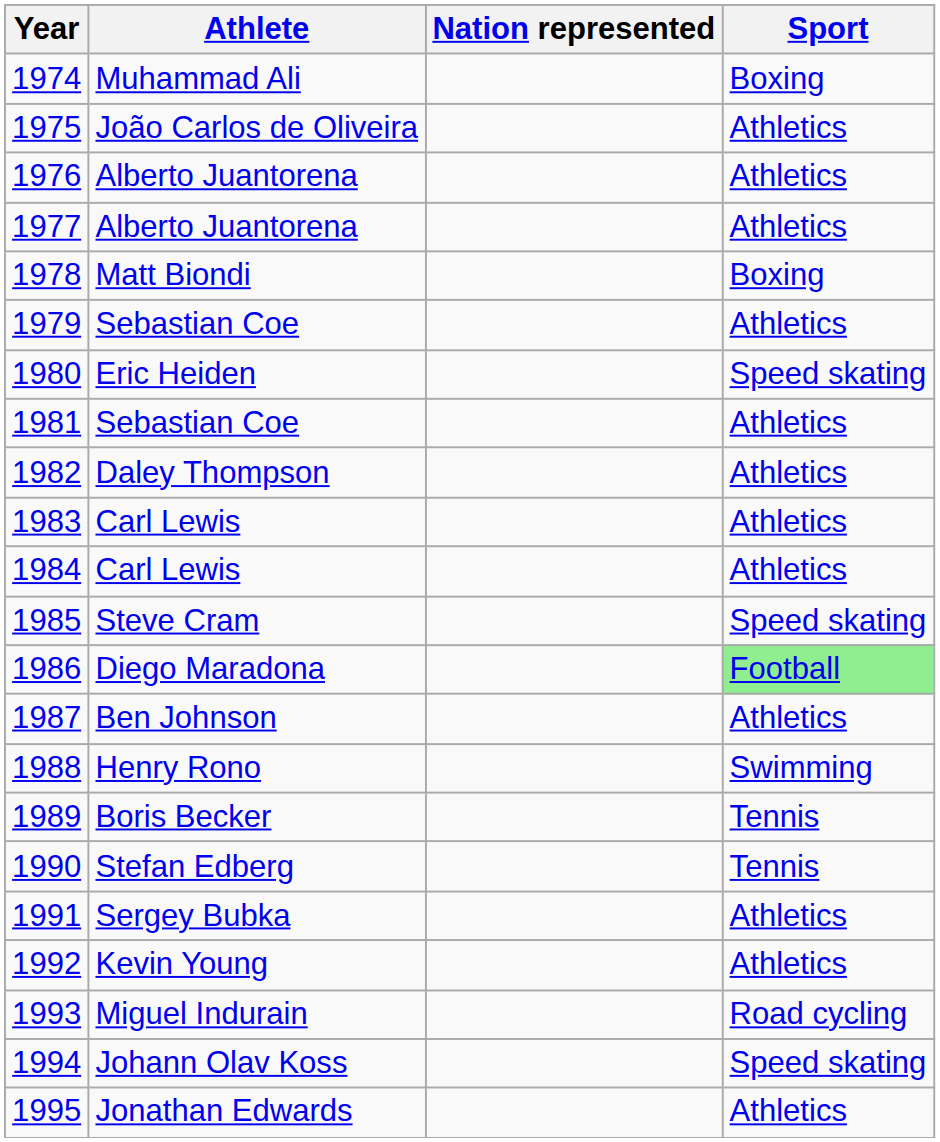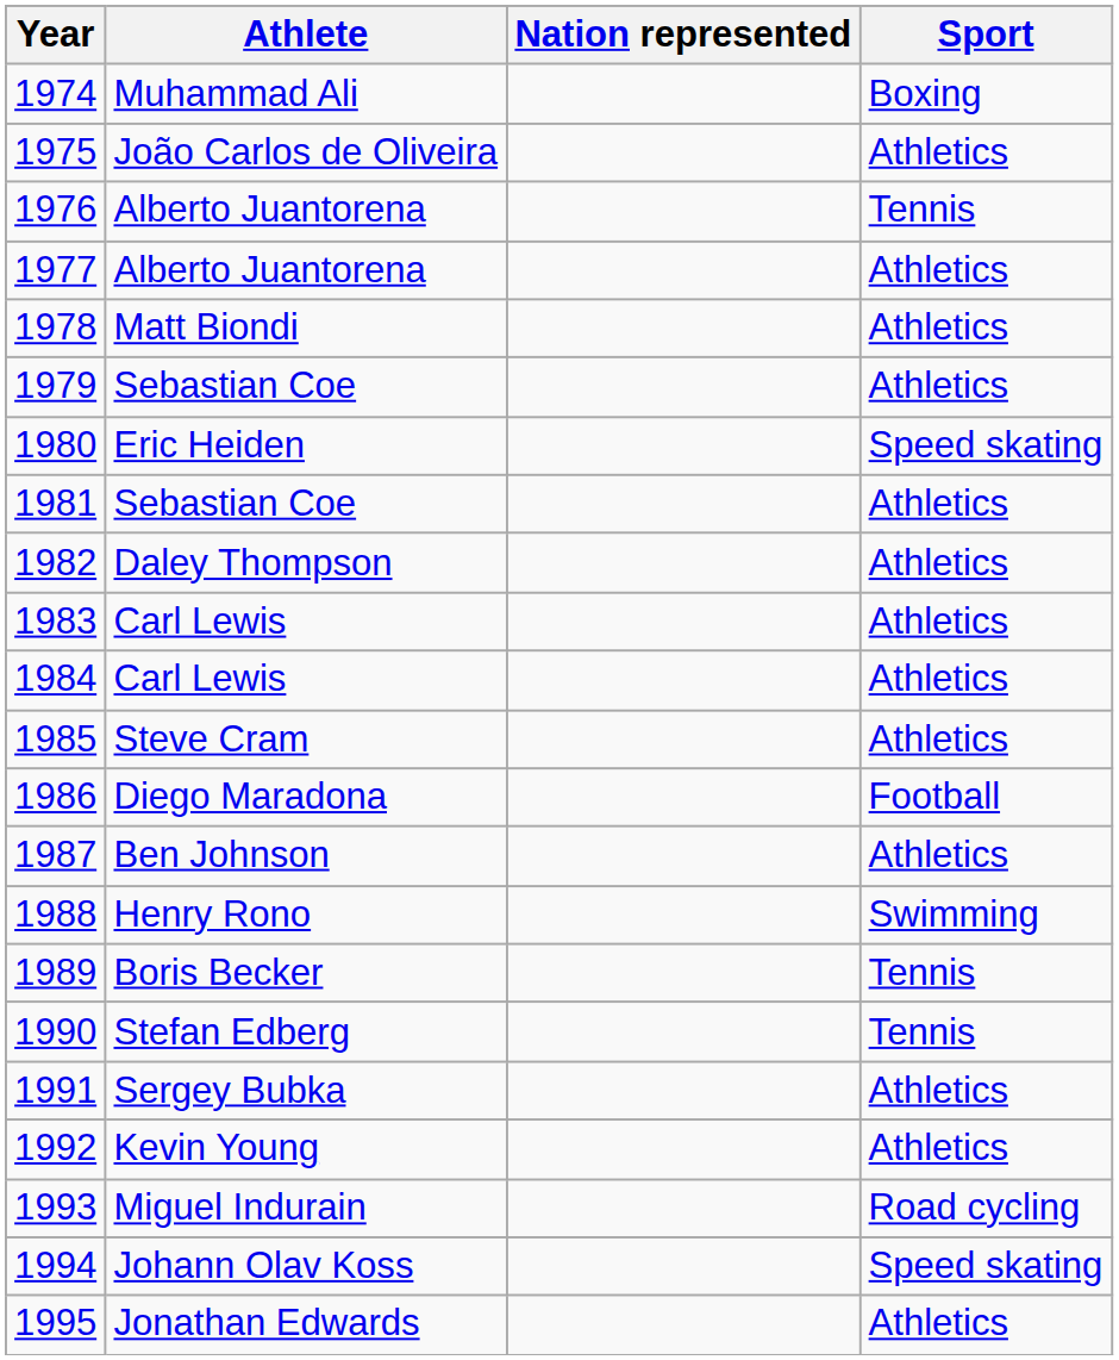1976 | Sport: Athletics -> Tennis
1978 | Sport: Boxing -> Athletics
1985 | Sport: Speed skating -> Athletics
1986 | Sport: lightgreen background -> no background
